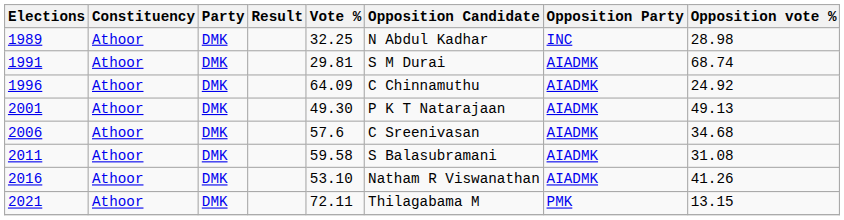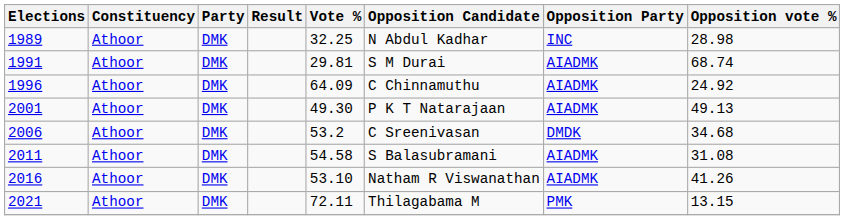2006 | Vote %: 57.6 -> 53.2
2006 | Opposition Party: AIADMK -> DMDK
2011 | Vote %: 59.58 -> 54.58
